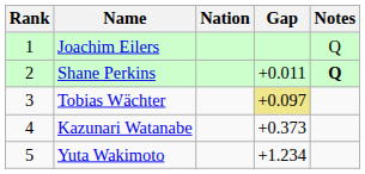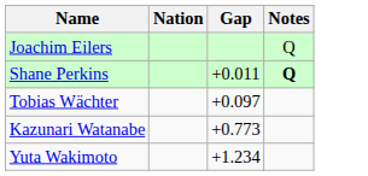- column: Rank | 1 | 2 | 3 | 4 | 5
Tobias Wächter | Gap: khaki background -> no background
Kazunari Watanabe | Gap: +0.373 -> +0.773
